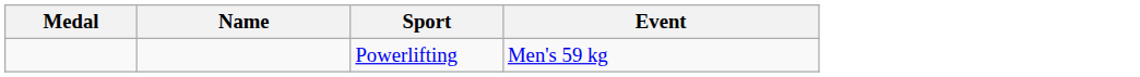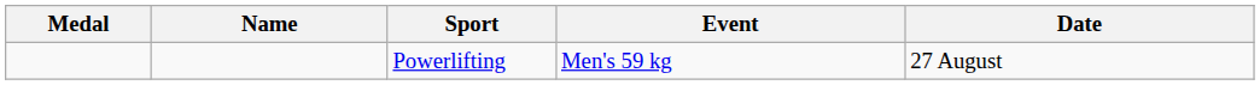+ column: Date | 27 August
